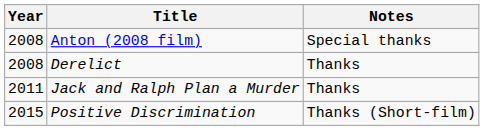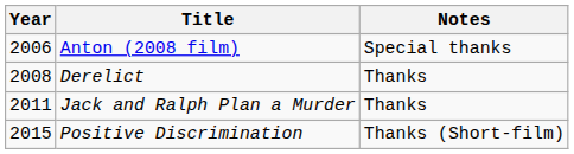Anton (2008 film) | Year: 2008 -> 2006
